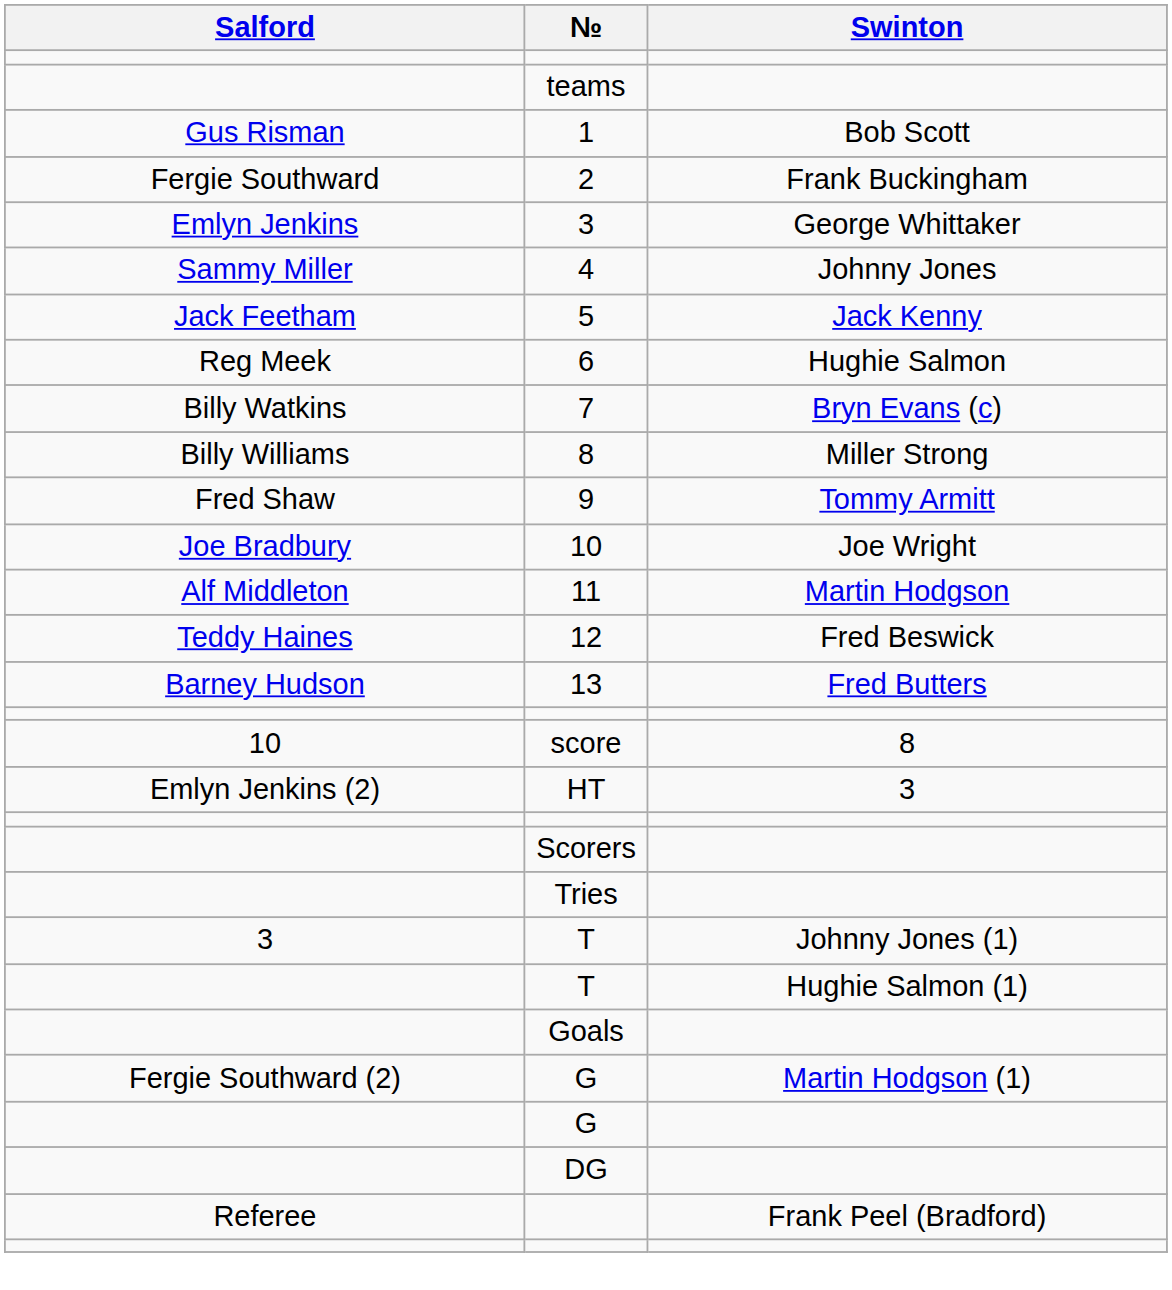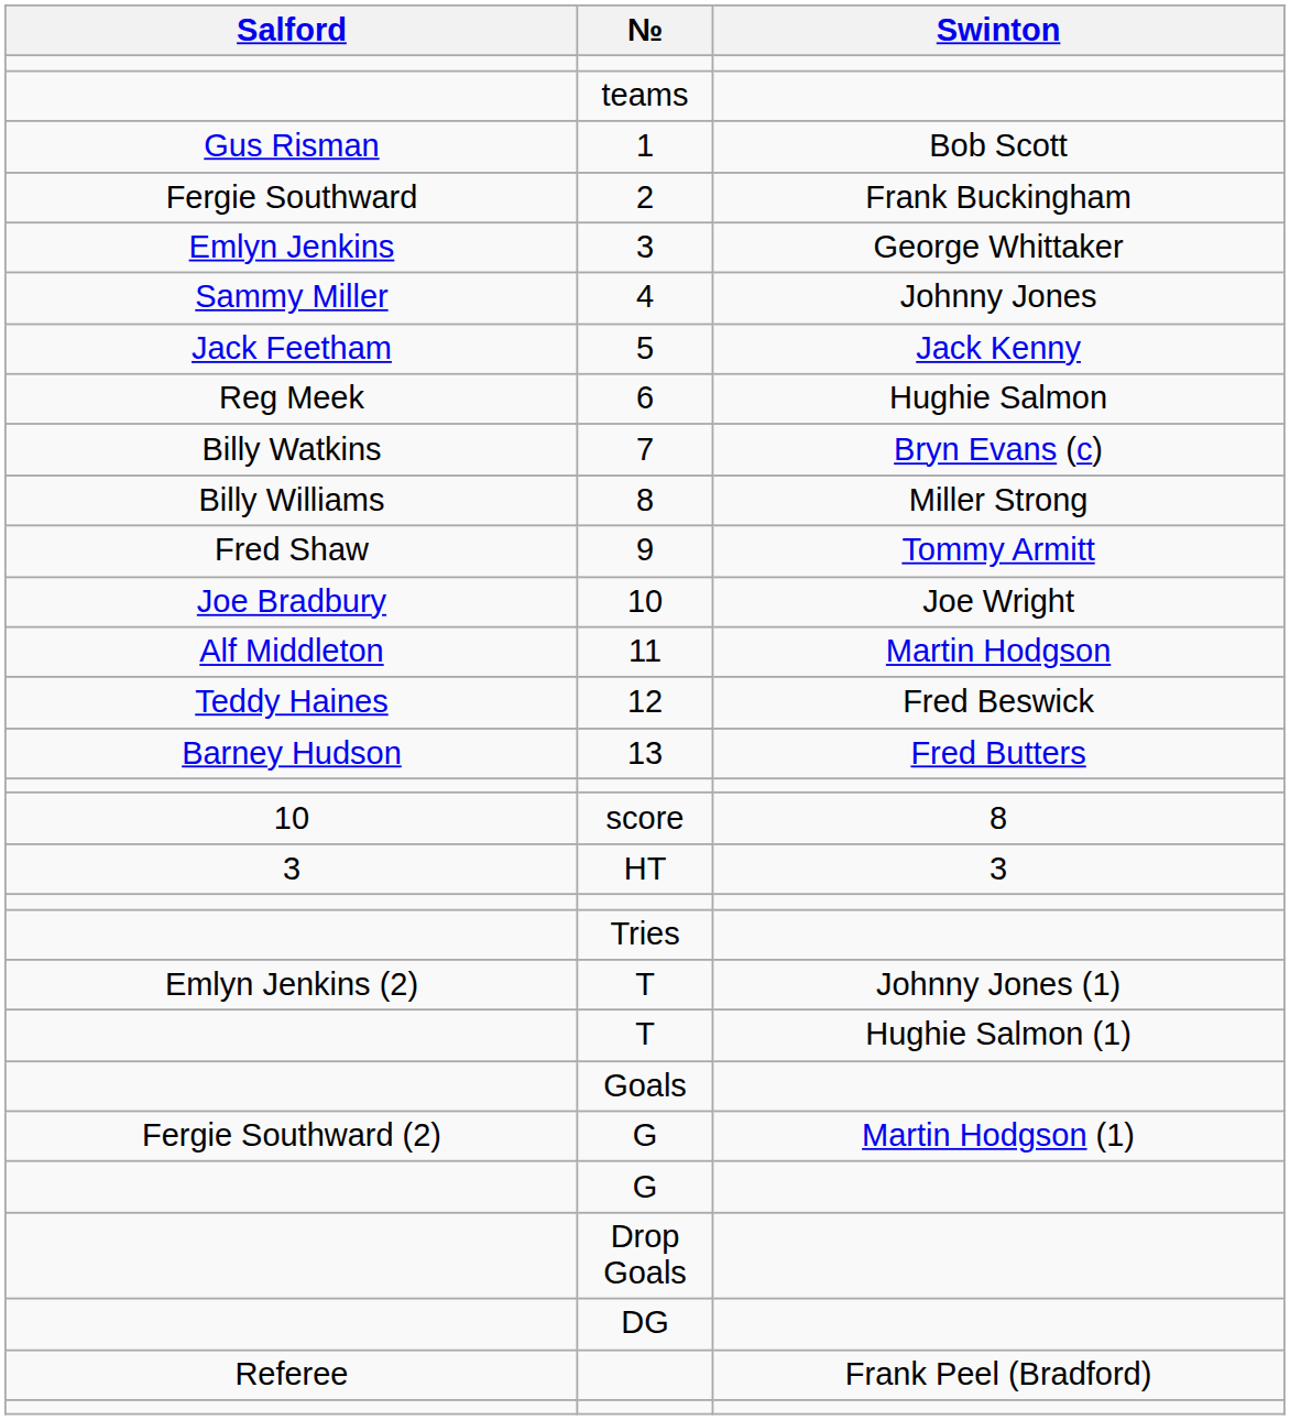HT | Salford: Emlyn Jenkins (2) -> 3
- row: Scorers
T / Johnny Jones (1) | Salford: 3 -> Emlyn Jenkins (2)
+ row: Drop Goals
